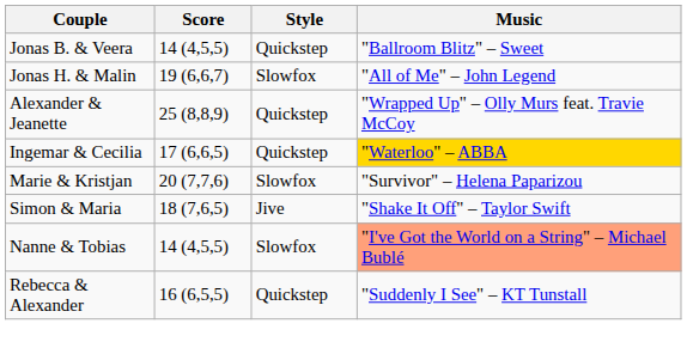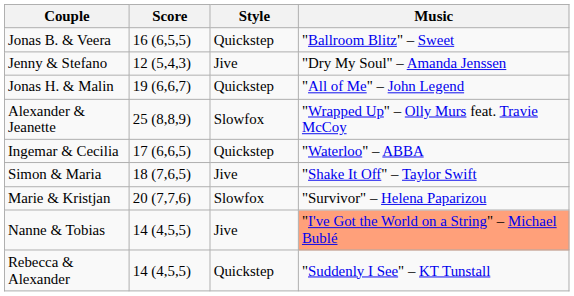Jonas B. & Veera | Score: 14 (4,5,5) -> 16 (6,5,5)
+ row: Jenny & Stefano | 12 (5,4,3) | Jive | "Dry My Soul" – Amanda Jenssen
Jonas H. & Malin | Style: Slowfox -> Quickstep
Alexander & Jeanette | Style: Quickstep -> Slowfox
Ingemar & Cecilia | Music: gold background -> no background
rows swapped: Marie & Kristjan <-> Simon & Maria
Nanne & Tobias | Style: Slowfox -> Jive
Rebecca & Alexander | Score: 16 (6,5,5) -> 14 (4,5,5)
